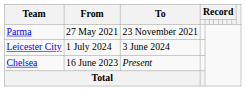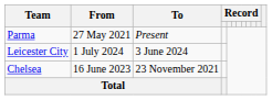Parma | To: 23 November 2021 -> Present
Chelsea | To: Present -> 23 November 2021
